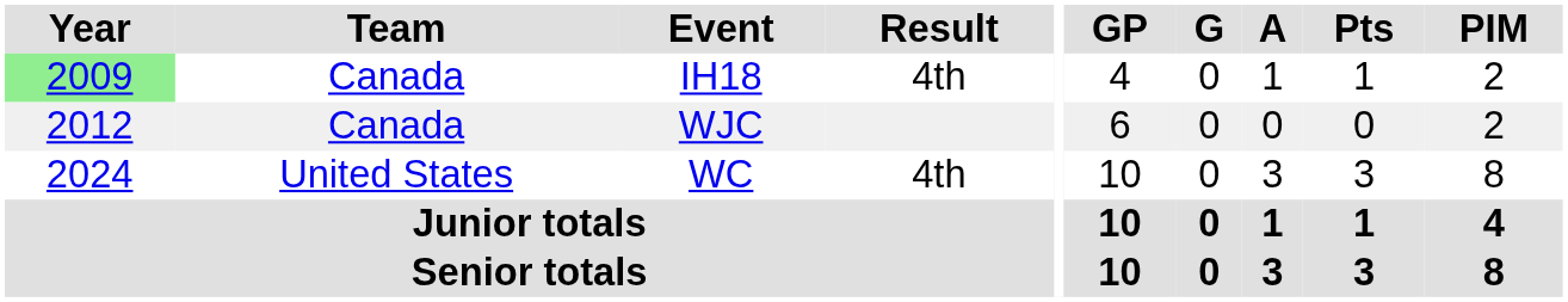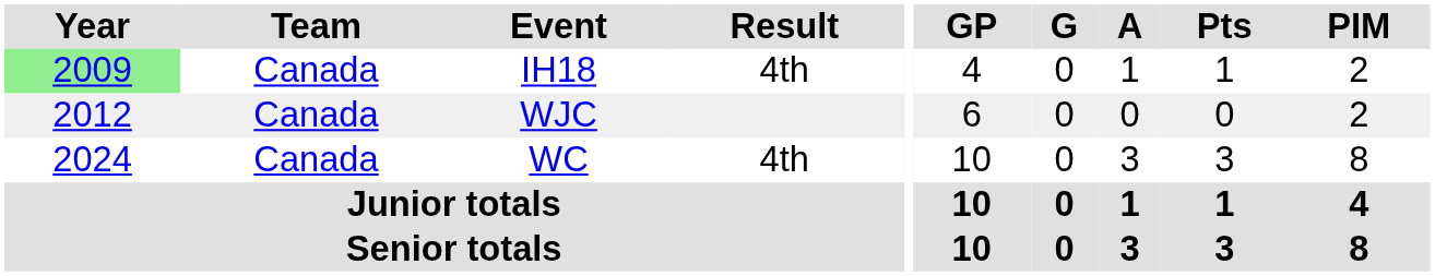WC | Team: United States -> Canada
